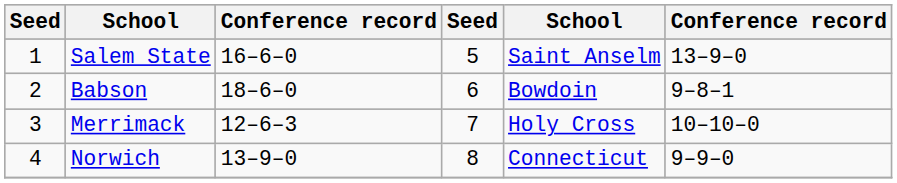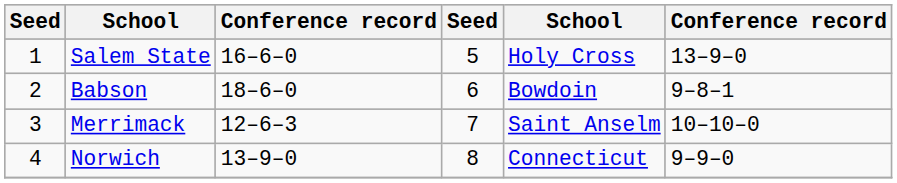Salem State | column 5: Saint Anselm -> Holy Cross
Merrimack | column 5: Holy Cross -> Saint Anselm
